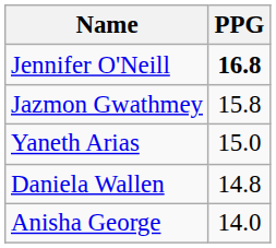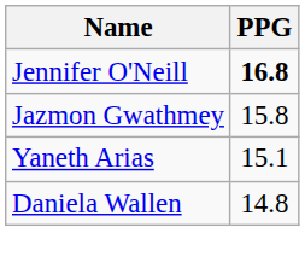Yaneth Arias | PPG: 15.0 -> 15.1
- row: Anisha George | 14.0
